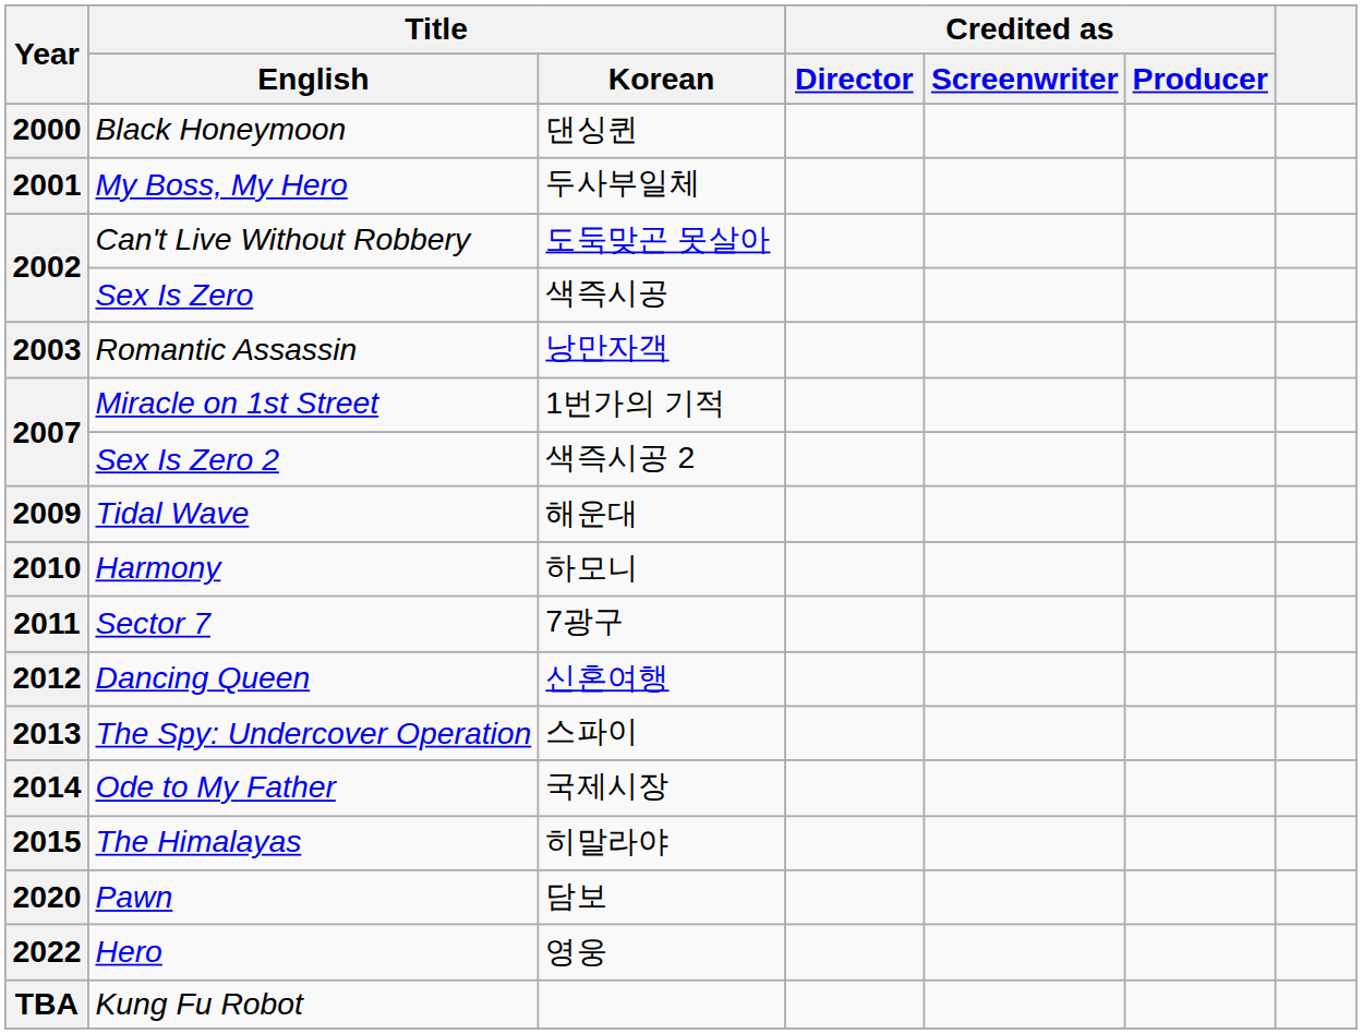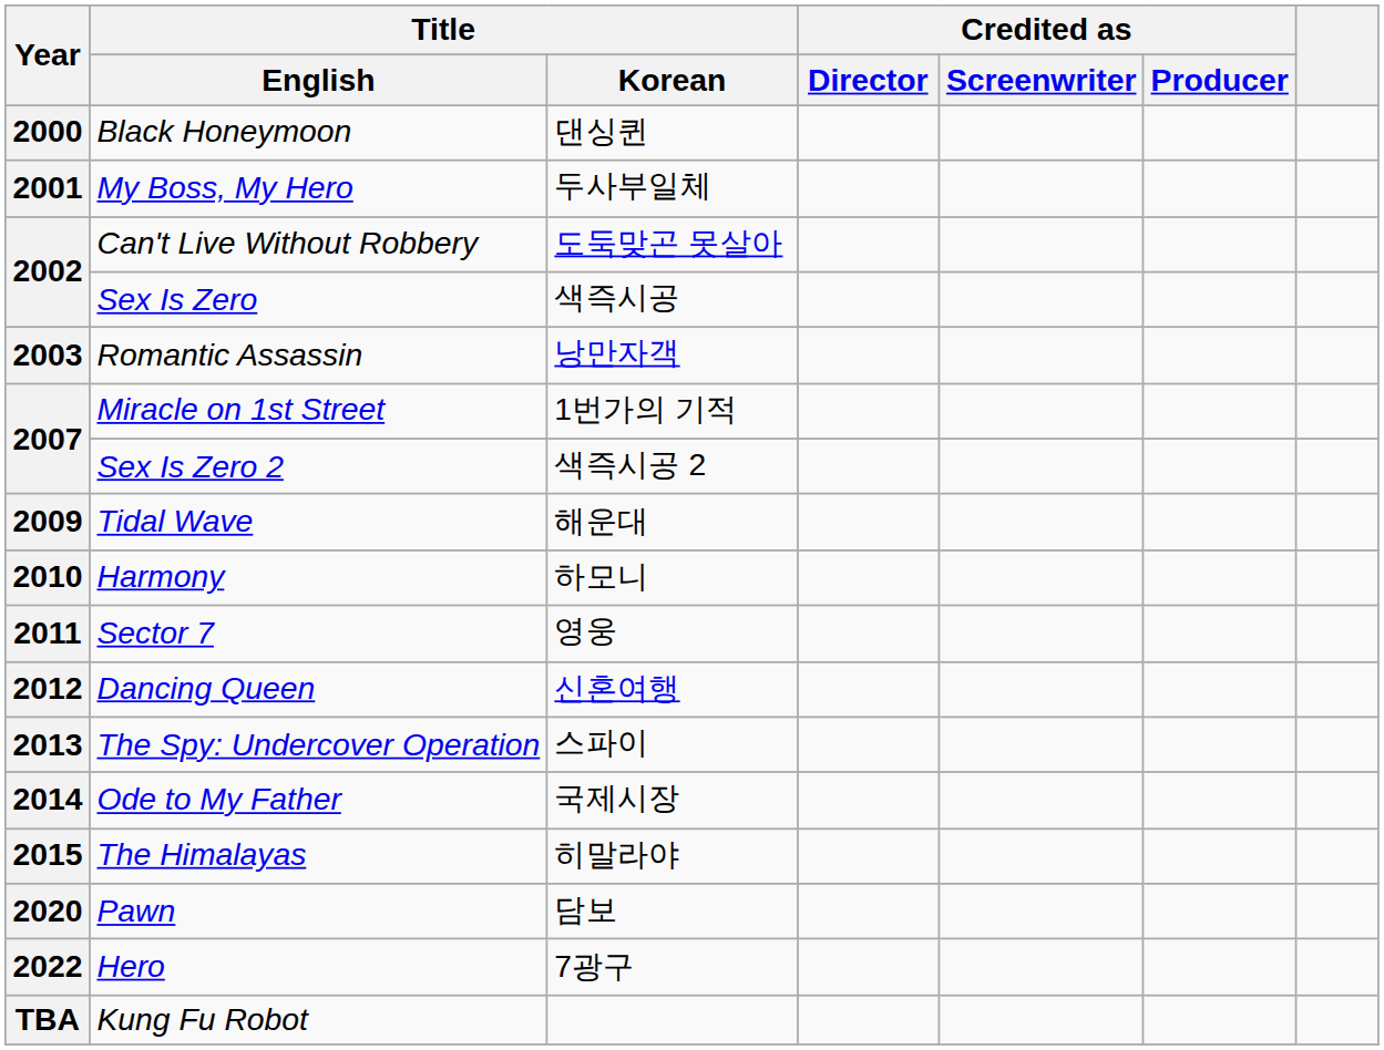Sector 7 | Title / Korean: 7광구 -> 영웅
Hero | Title / Korean: 영웅 -> 7광구
